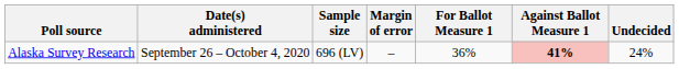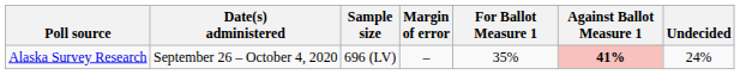Alaska Survey Research | For Ballot Measure 1: 36% -> 35%
